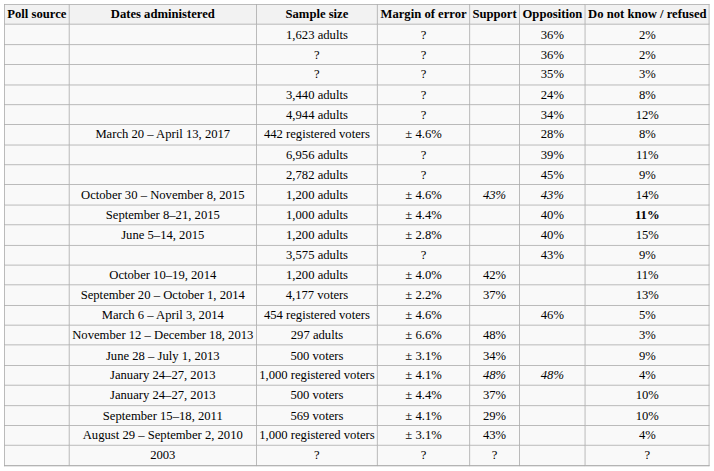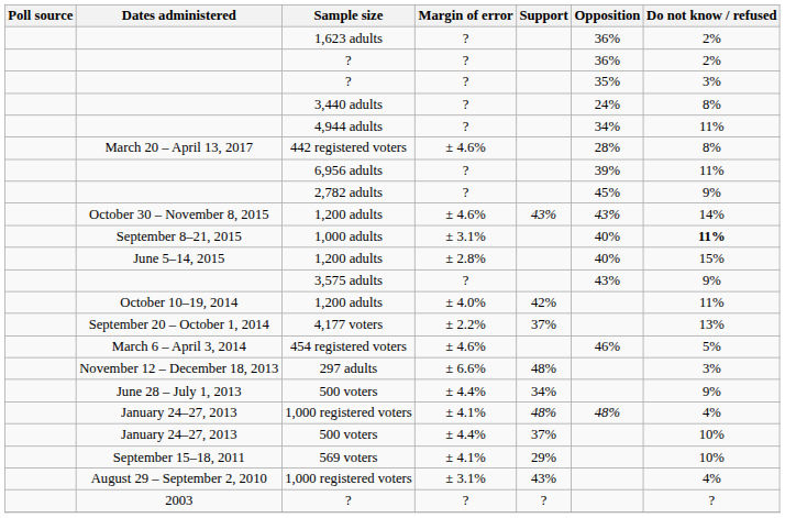4,944 adults | Do not know / refused: 12% -> 11%
1,000 adults | Margin of error: ± 4.4% -> ± 3.1%
June 28 – July 1, 2013 / 500 voters | Margin of error: ± 3.1% -> ± 4.4%
